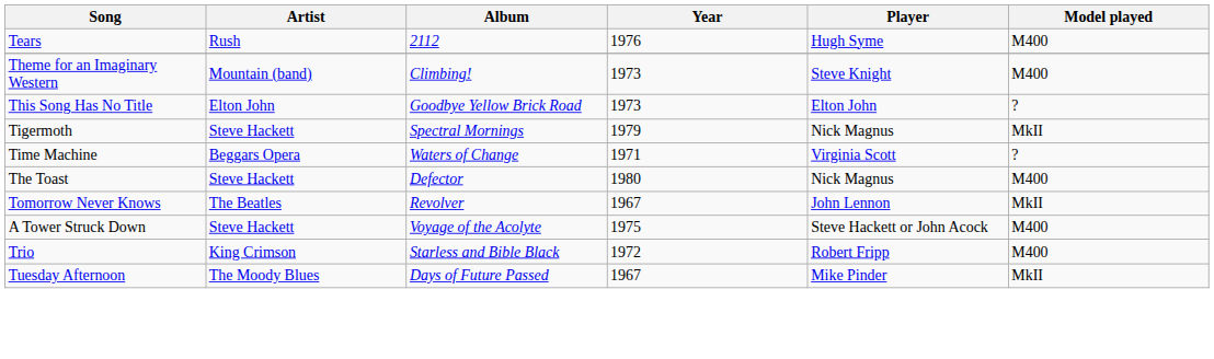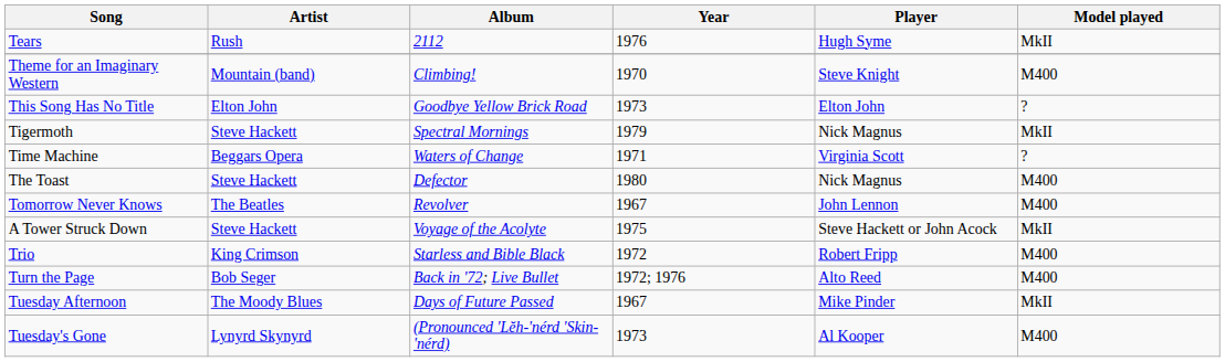Tears | Model played: M400 -> MkII
Theme for an Imaginary Western | Year: 1973 -> 1970
Tomorrow Never Knows | Model played: MkII -> M400
A Tower Struck Down | Model played: M400 -> MkII
+ row: Turn the Page | Bob Seger | Back in '72; Live Bullet | 1972; 1976 | Alto Reed | M400
+ row: Tuesday's Gone | Lynyrd Skynyrd | (Pronounced 'Lĕh-'nérd 'Skin-'nérd) | 1973 | Al Kooper | M400
